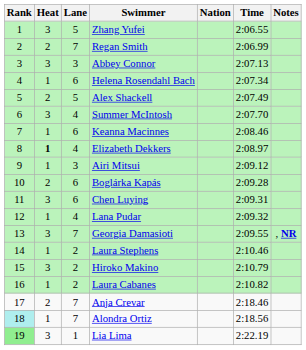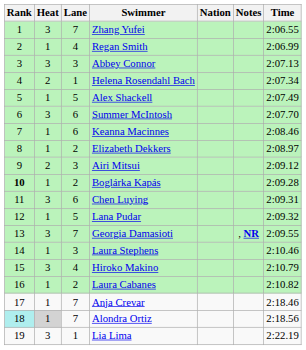columns swapped: Time <-> Notes
Zhang Yufei | Lane: 5 -> 7
Regan Smith | Heat: 2 -> 1
Regan Smith | Lane: 7 -> 4
Helena Rosendahl Bach | Heat: 1 -> 2
Helena Rosendahl Bach | Lane: 6 -> 1
Alex Shackell | Heat: 2 -> 1
Summer McIntosh | Lane: 4 -> 6
Elizabeth Dekkers | Heat: bold -> normal
Elizabeth Dekkers | Lane: 4 -> 2
Airi Mitsui | Heat: 1 -> 2
Boglárka Kapás | Rank: normal -> bold
Boglárka Kapás | Heat: 2 -> 1
Boglárka Kapás | Lane: 6 -> 2
Lana Pudar | Lane: 4 -> 5
Laura Stephens | Lane: 2 -> 3
Hiroko Makino | Lane: 2 -> 4
Anja Crevar | Heat: 2 -> 1
Alondra Ortiz | Heat: no background -> lightgrey background
Lia Lima | Rank: lightgreen background -> no background
